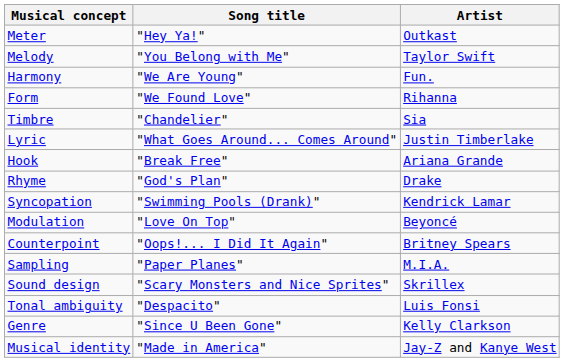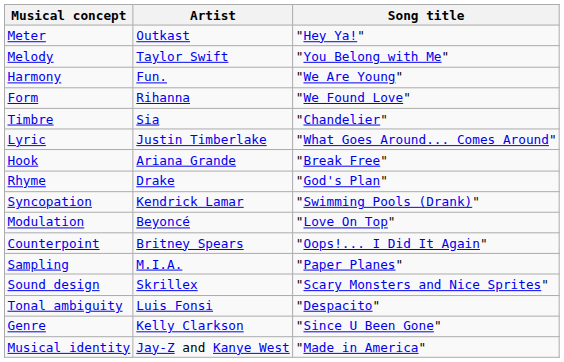columns swapped: Song title <-> Artist
